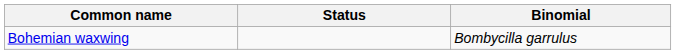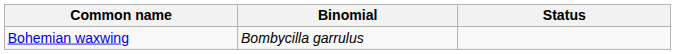columns swapped: Binomial <-> Status
